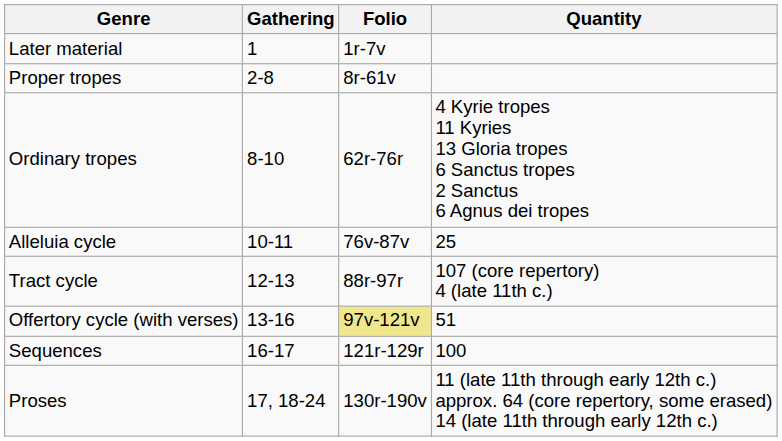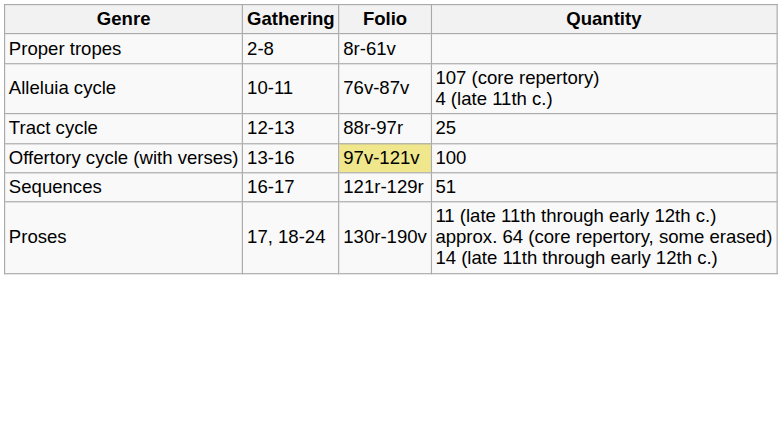- row: Later material | 1 | 1r-7v
- row: Ordinary tropes | 8-10 | 62r-76r | 4 Kyrie tropes 11 Kyries 13 Gloria tropes 6 Sanctus tropes 2 Sanctus 6 Agnus dei tropes
Alleluia cycle | Quantity: 25 -> 107 (core repertory) 4 (late 11th c.)
Tract cycle | Quantity: 107 (core repertory) 4 (late 11th c.) -> 25
Offertory cycle (with verses) | Quantity: 51 -> 100
Sequences | Quantity: 100 -> 51
